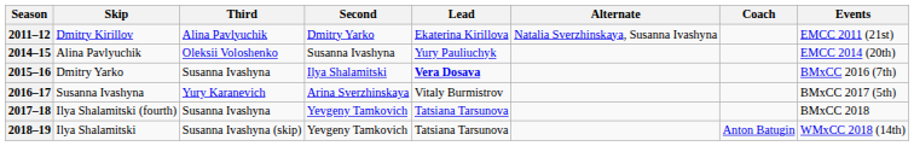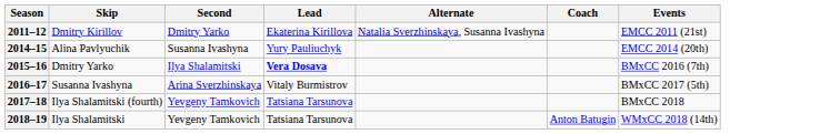- column: Third | Alina Pavlyuchik | Oleksii Voloshenko | Susanna Ivashyna | Yury Karanevich | Susanna Ivashyna | Susanna Ivashyna (skip)
